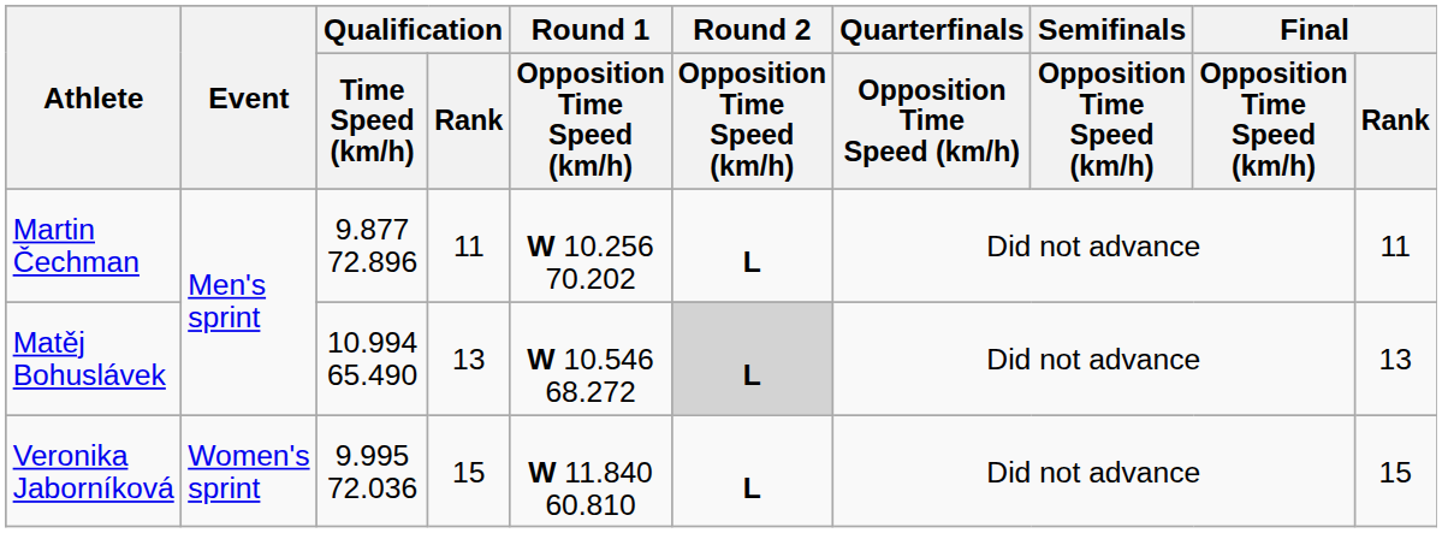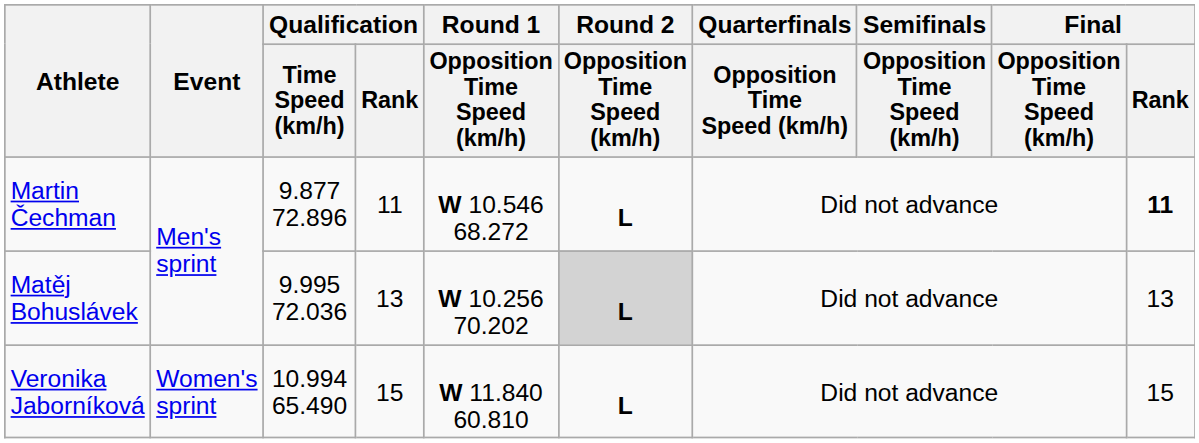Martin Čechman | Round 1 / Opposition Time Speed (km/h): W 10.256 70.202 -> W 10.546 68.272
Martin Čechman | Final / Rank: normal -> bold
Matěj Bohuslávek | Qualification / Time Speed (km/h): 10.994 65.490 -> 9.995 72.036
Matěj Bohuslávek | Round 1 / Opposition Time Speed (km/h): W 10.546 68.272 -> W 10.256 70.202
Veronika Jaborníková | Qualification / Time Speed (km/h): 9.995 72.036 -> 10.994 65.490
